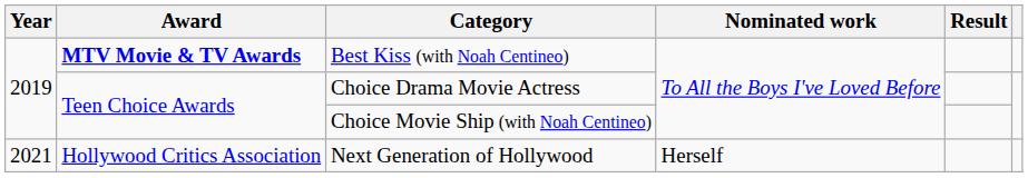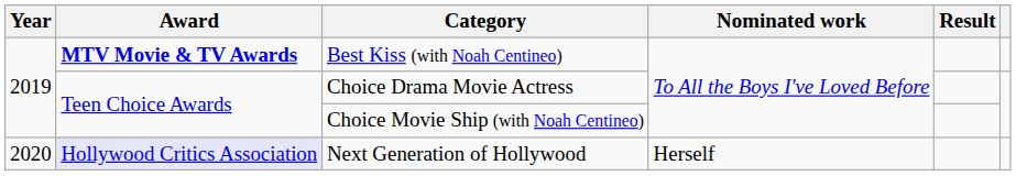Next Generation of Hollywood | Year: 2021 -> 2020
Next Generation of Hollywood | Award: no background -> lavender background
